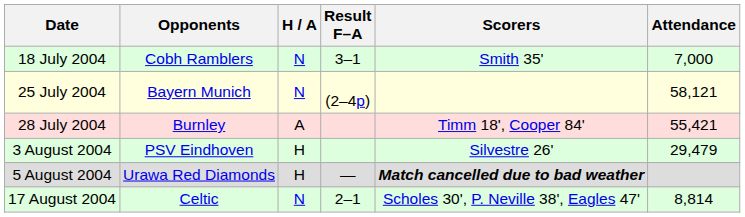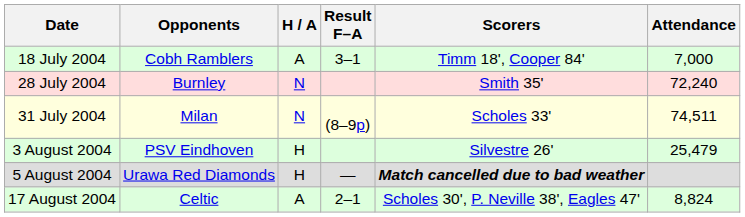18 July 2004 | H / A: N -> A
18 July 2004 | Scorers: Smith 35' -> Timm 18', Cooper 84'
- row: 25 July 2004 | Bayern Munich | N | (2–4p) | 58,121
28 July 2004 | H / A: A -> N
28 July 2004 | Scorers: Timm 18', Cooper 84' -> Smith 35'
28 July 2004 | Attendance: 55,421 -> 72,240
+ row: 31 July 2004 | Milan | N | (8–9p) | Scholes 33' | 74,511
3 August 2004 | Attendance: 29,479 -> 25,479
17 August 2004 | H / A: N -> A
17 August 2004 | Attendance: 8,814 -> 8,824
